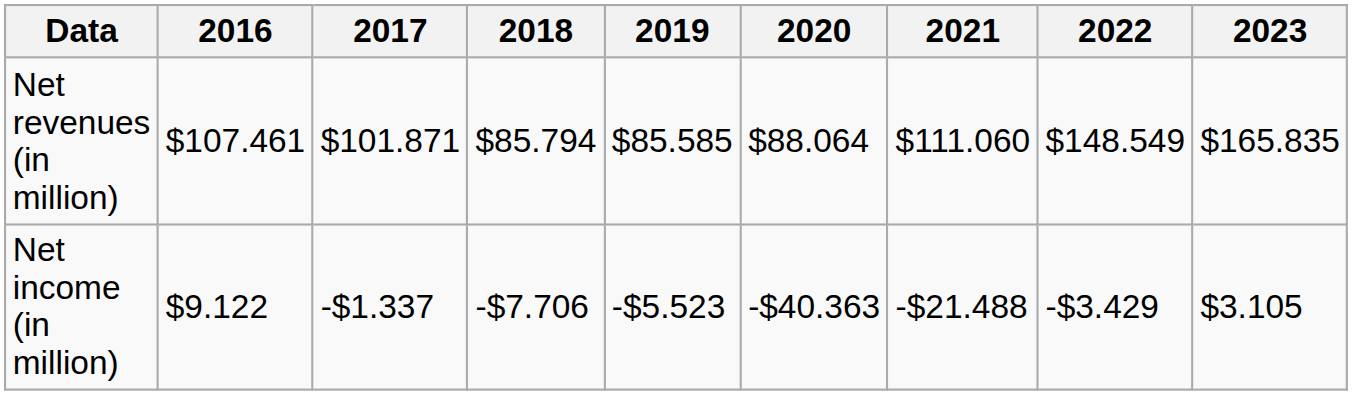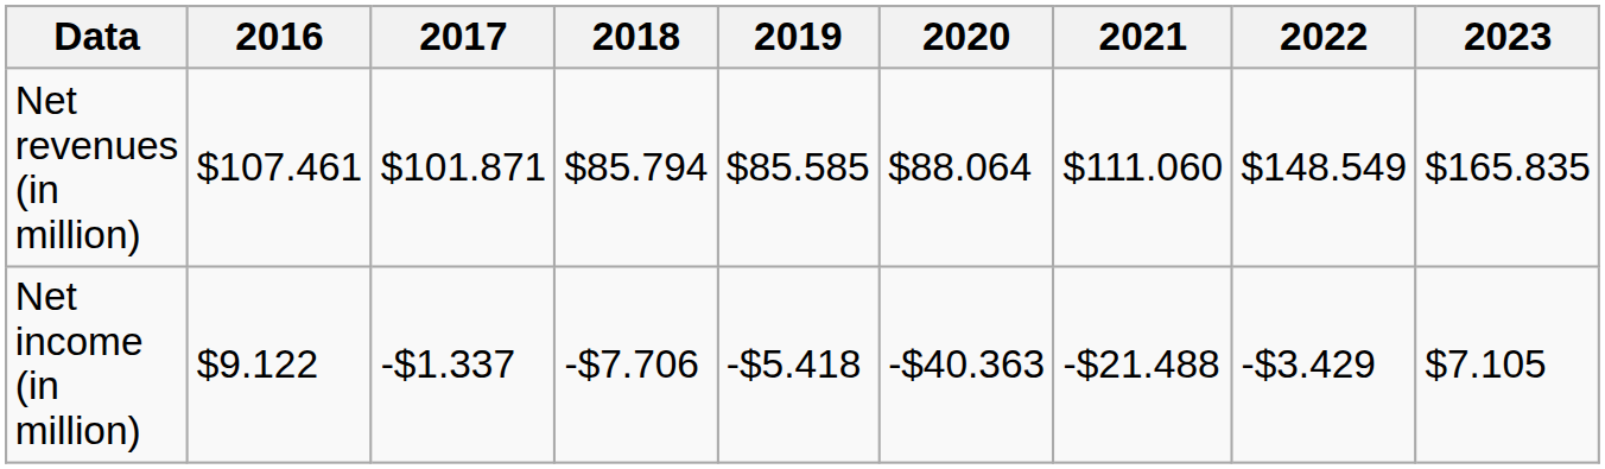Net income (in million) | 2019: -$5.523 -> -$5.418
Net income (in million) | 2023: $3.105 -> $7.105
